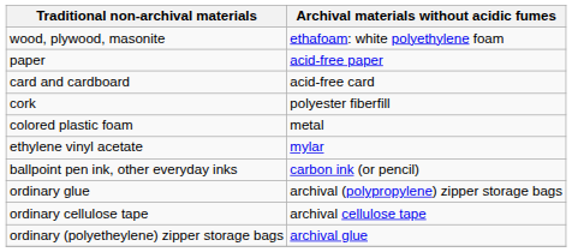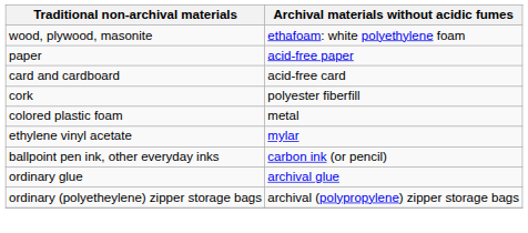ordinary glue | Archival materials without acidic fumes: archival (polypropylene) zipper storage bags -> archival glue
- row: ordinary cellulose tape | archival cellulose tape
ordinary (polyetheylene) zipper storage bags | Archival materials without acidic fumes: archival glue -> archival (polypropylene) zipper storage bags
